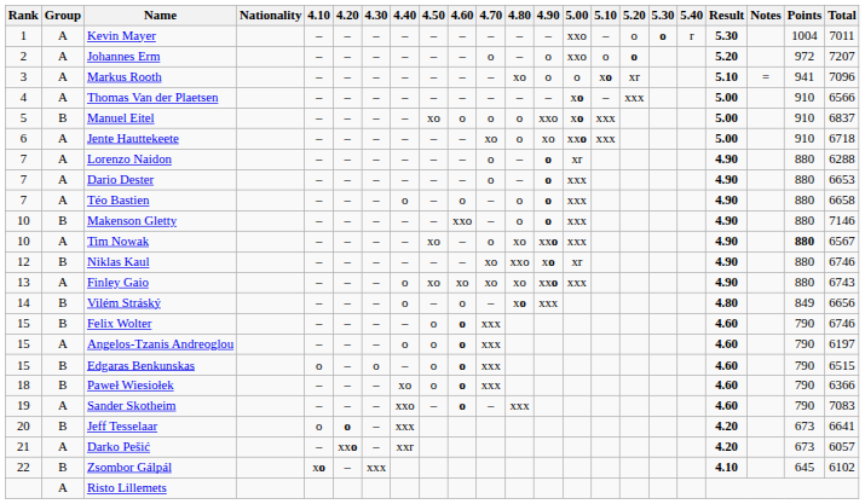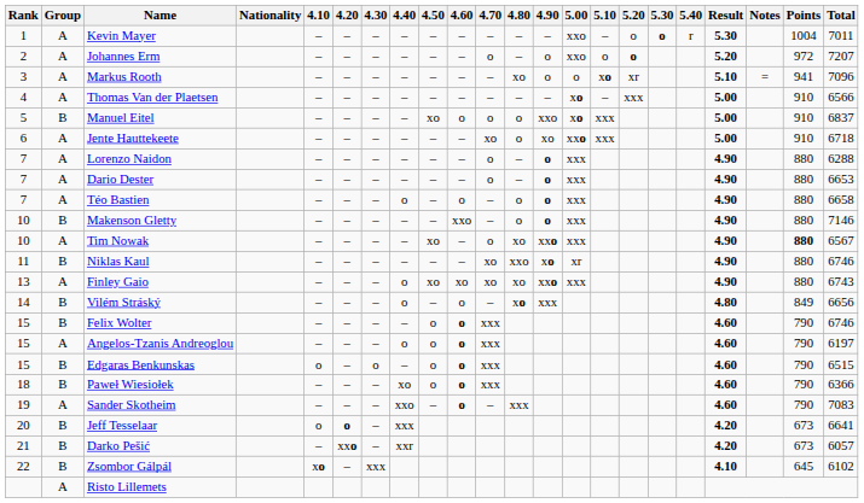Lorenzo Naidon | 5.00: xr -> xxx
Niklas Kaul | Rank: 12 -> 11
Darko Pešić | Group: A -> B
